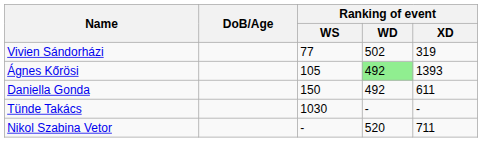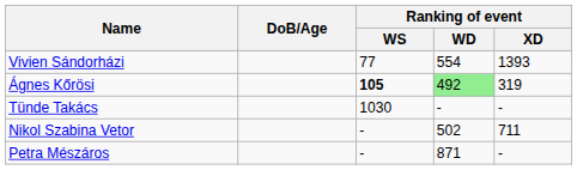Vivien Sándorházi | Ranking of event / WD: 502 -> 554
Vivien Sándorházi | Ranking of event / XD: 319 -> 1393
Ágnes Kőrösi | Ranking of event / WS: normal -> bold
Ágnes Kőrösi | Ranking of event / XD: 1393 -> 319
- row: Daniella Gonda | 150 | 492 | 611
Nikol Szabina Vetor | Ranking of event / WD: 520 -> 502
+ row: Petra Mészáros | - | 871 | -
